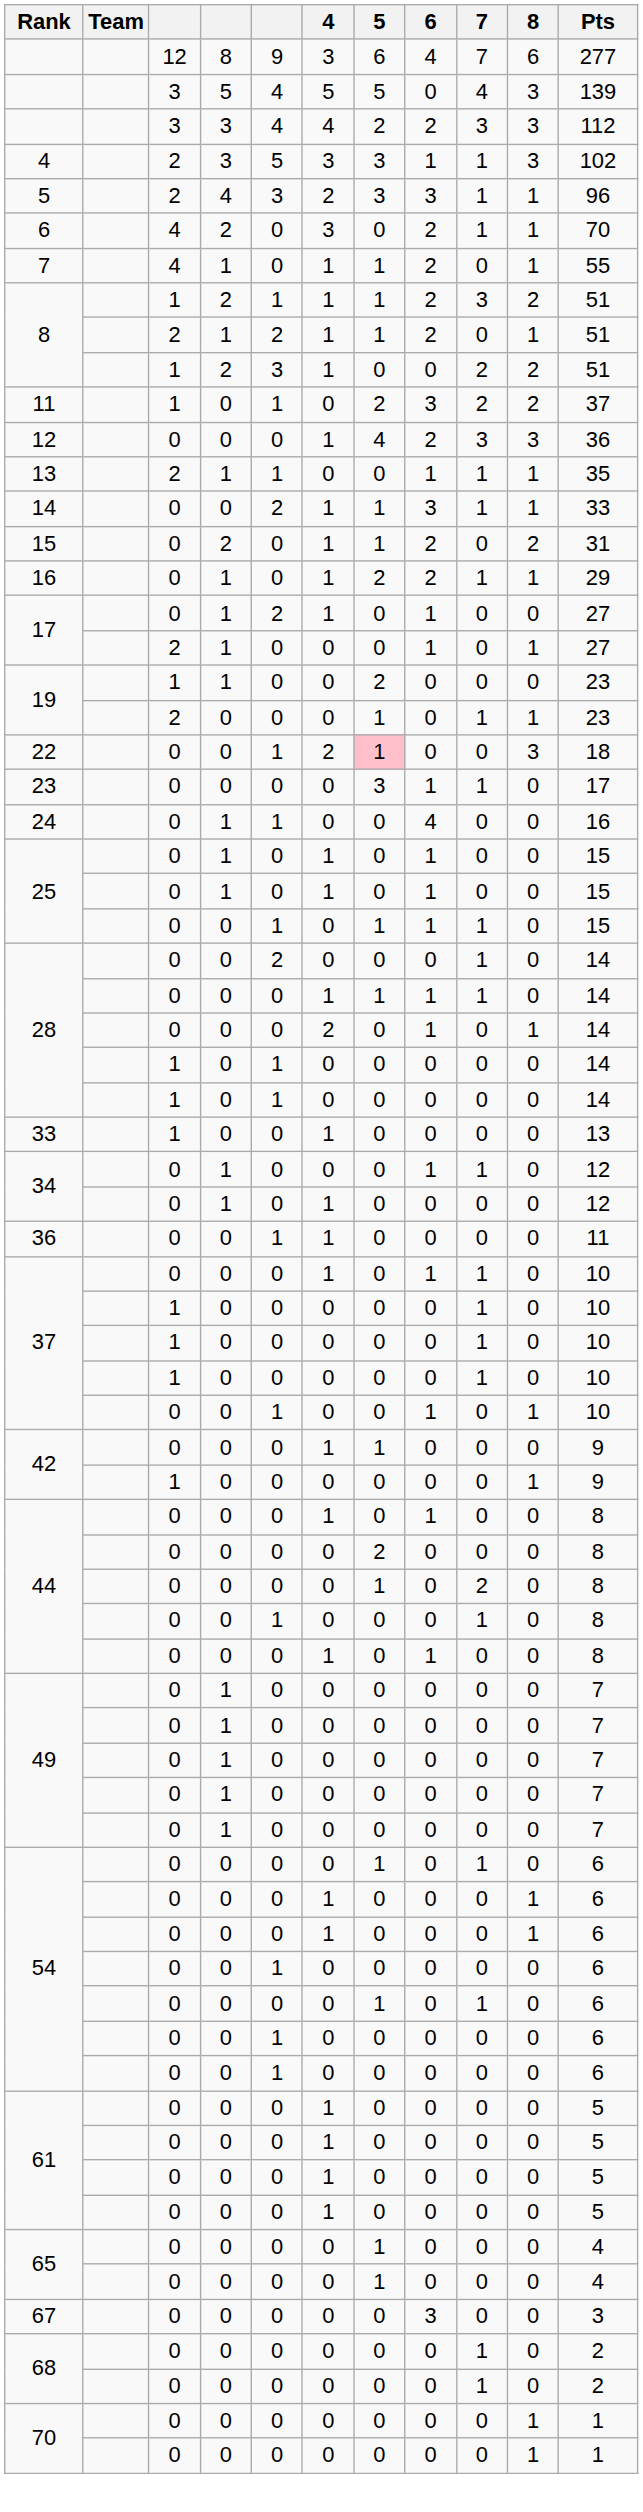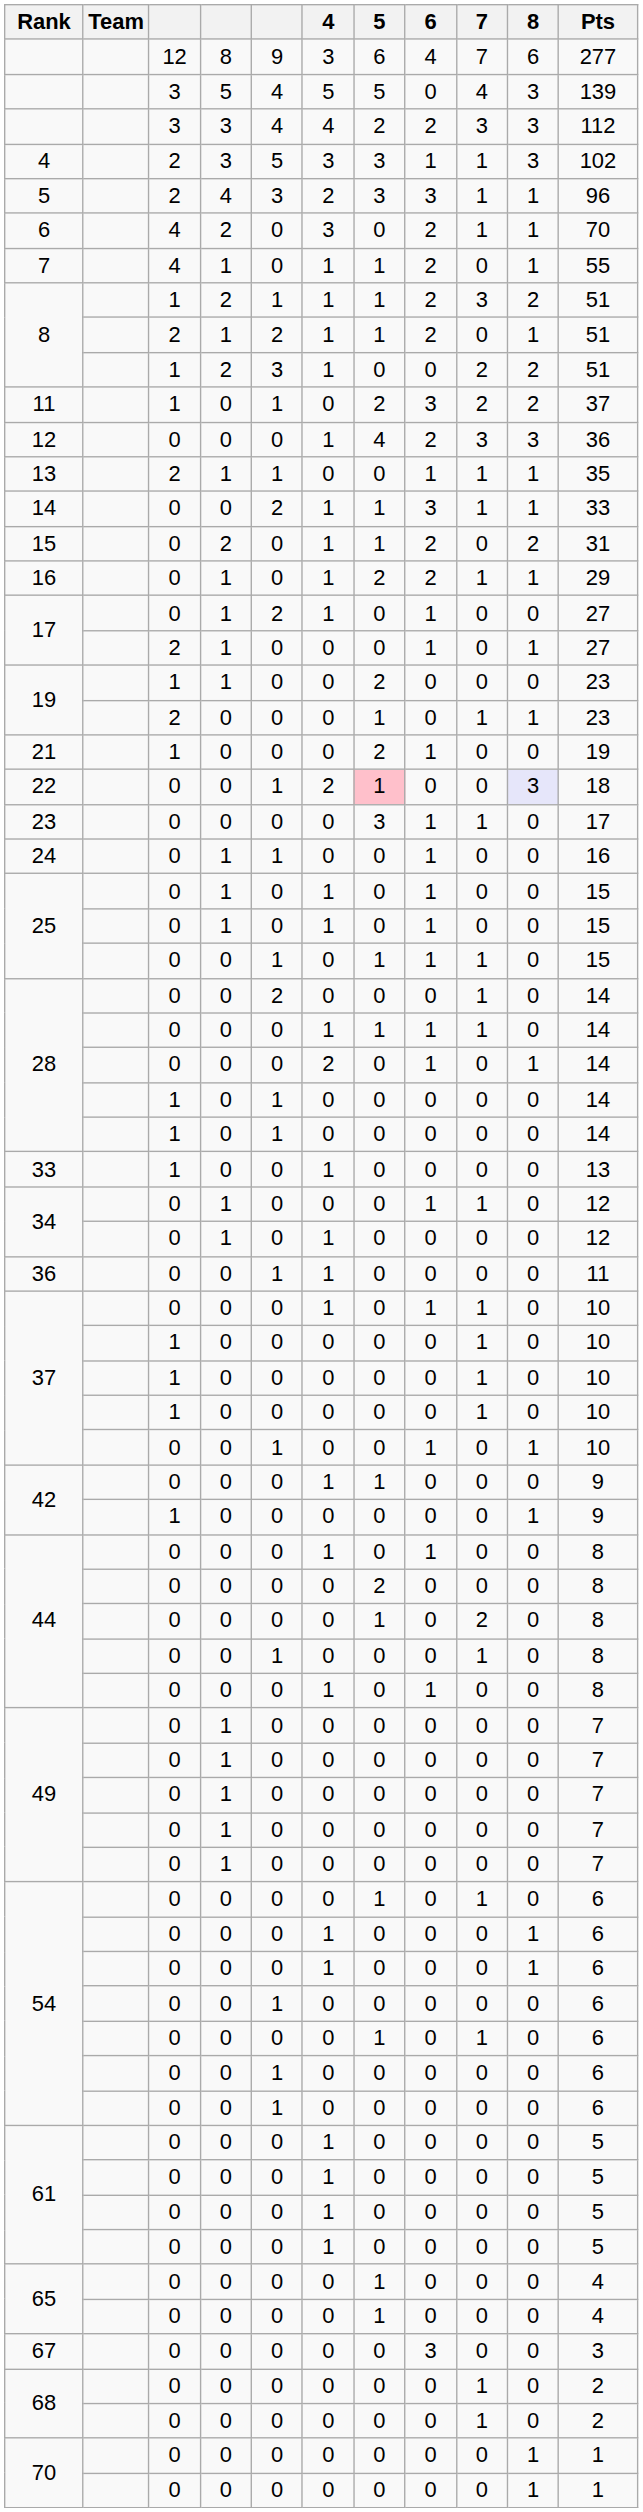+ row: 21 | 1 | 0 | 0 | 0 | 2 | 1 | 0 | 0 | 19
22 | 8: no background -> lavender background
24 | 6: 4 -> 1
